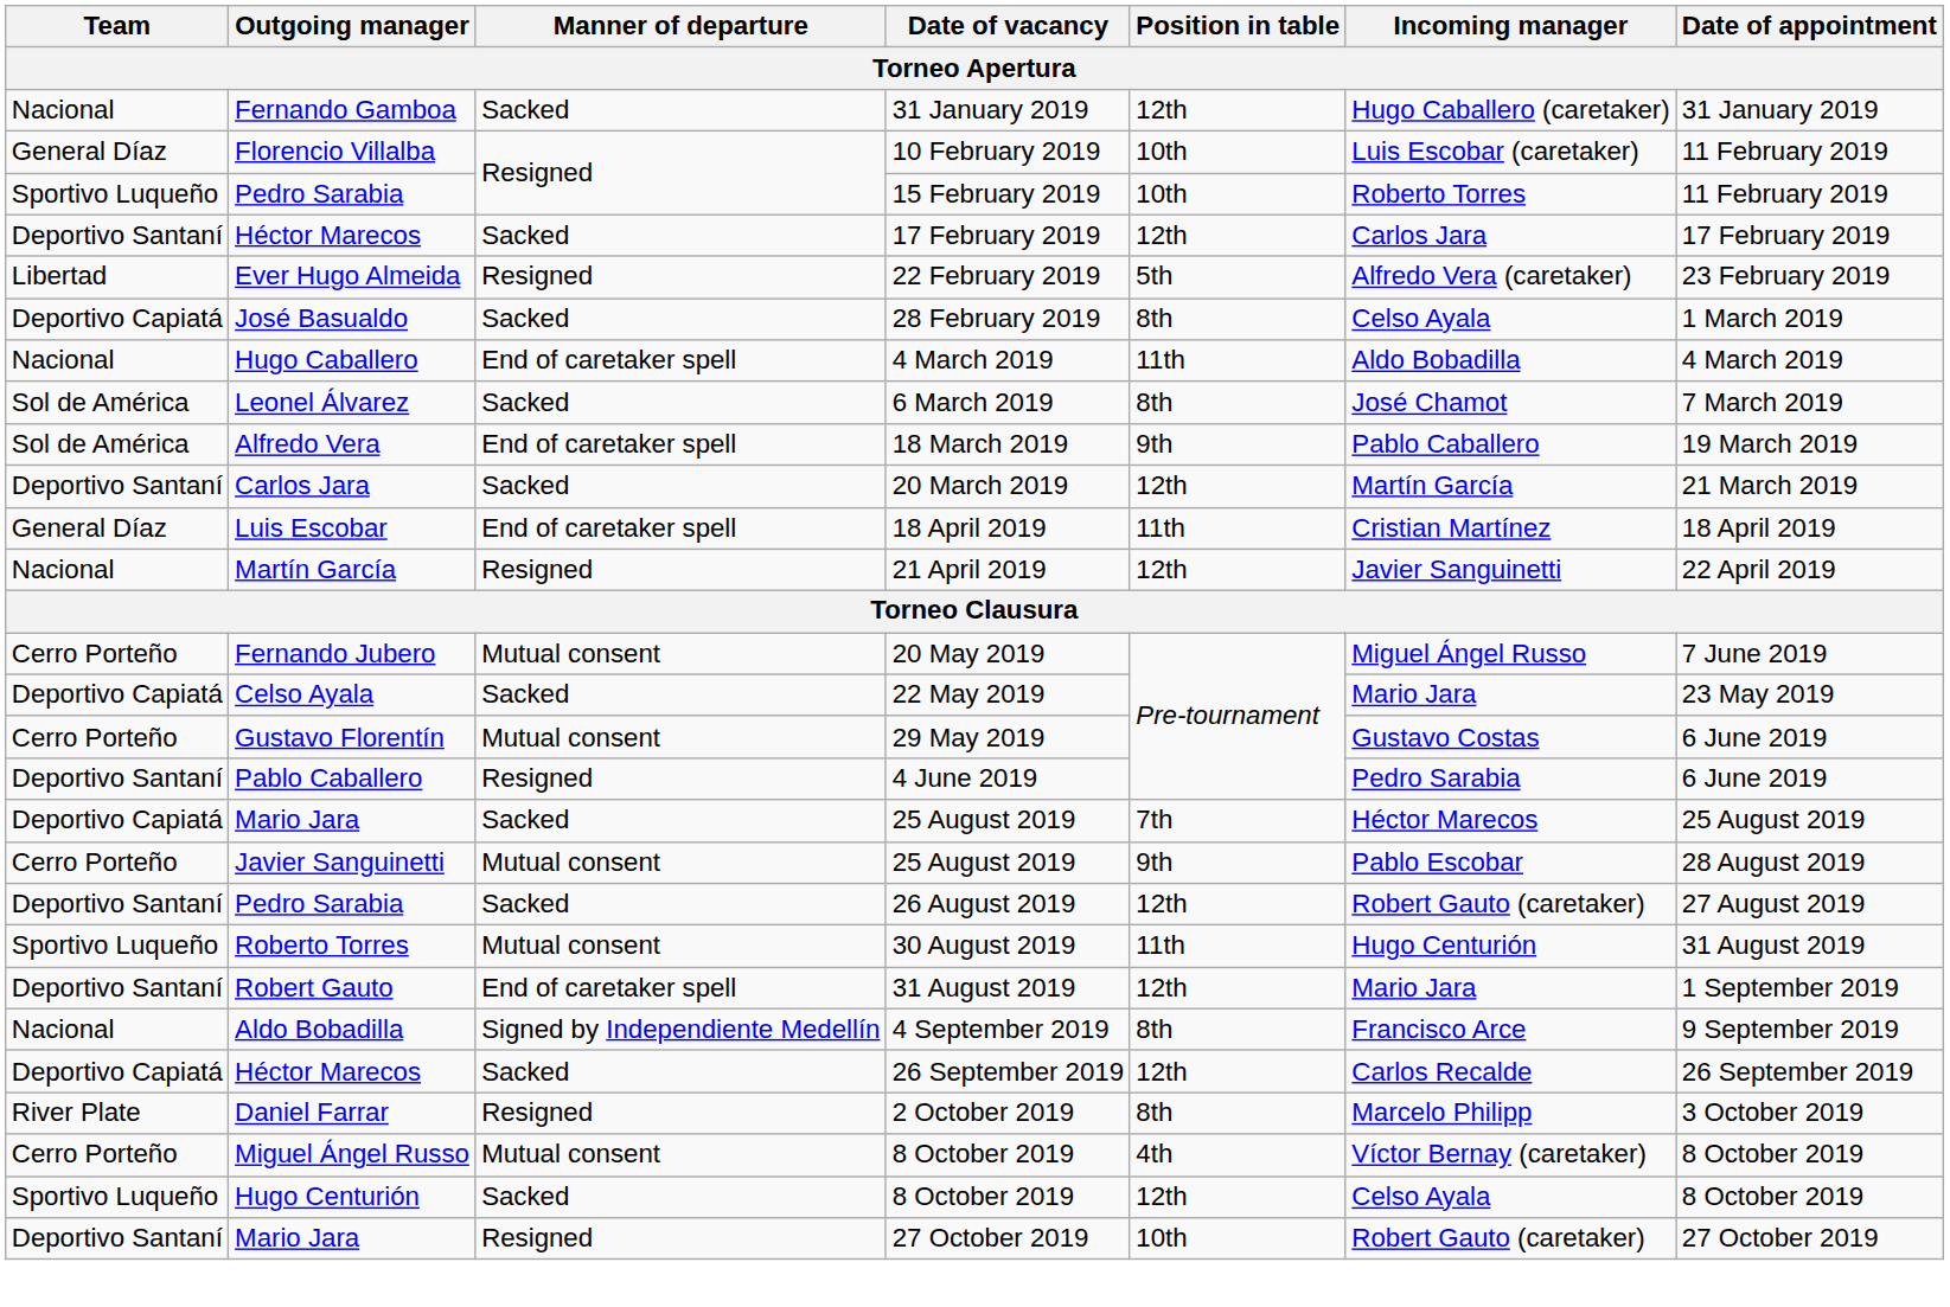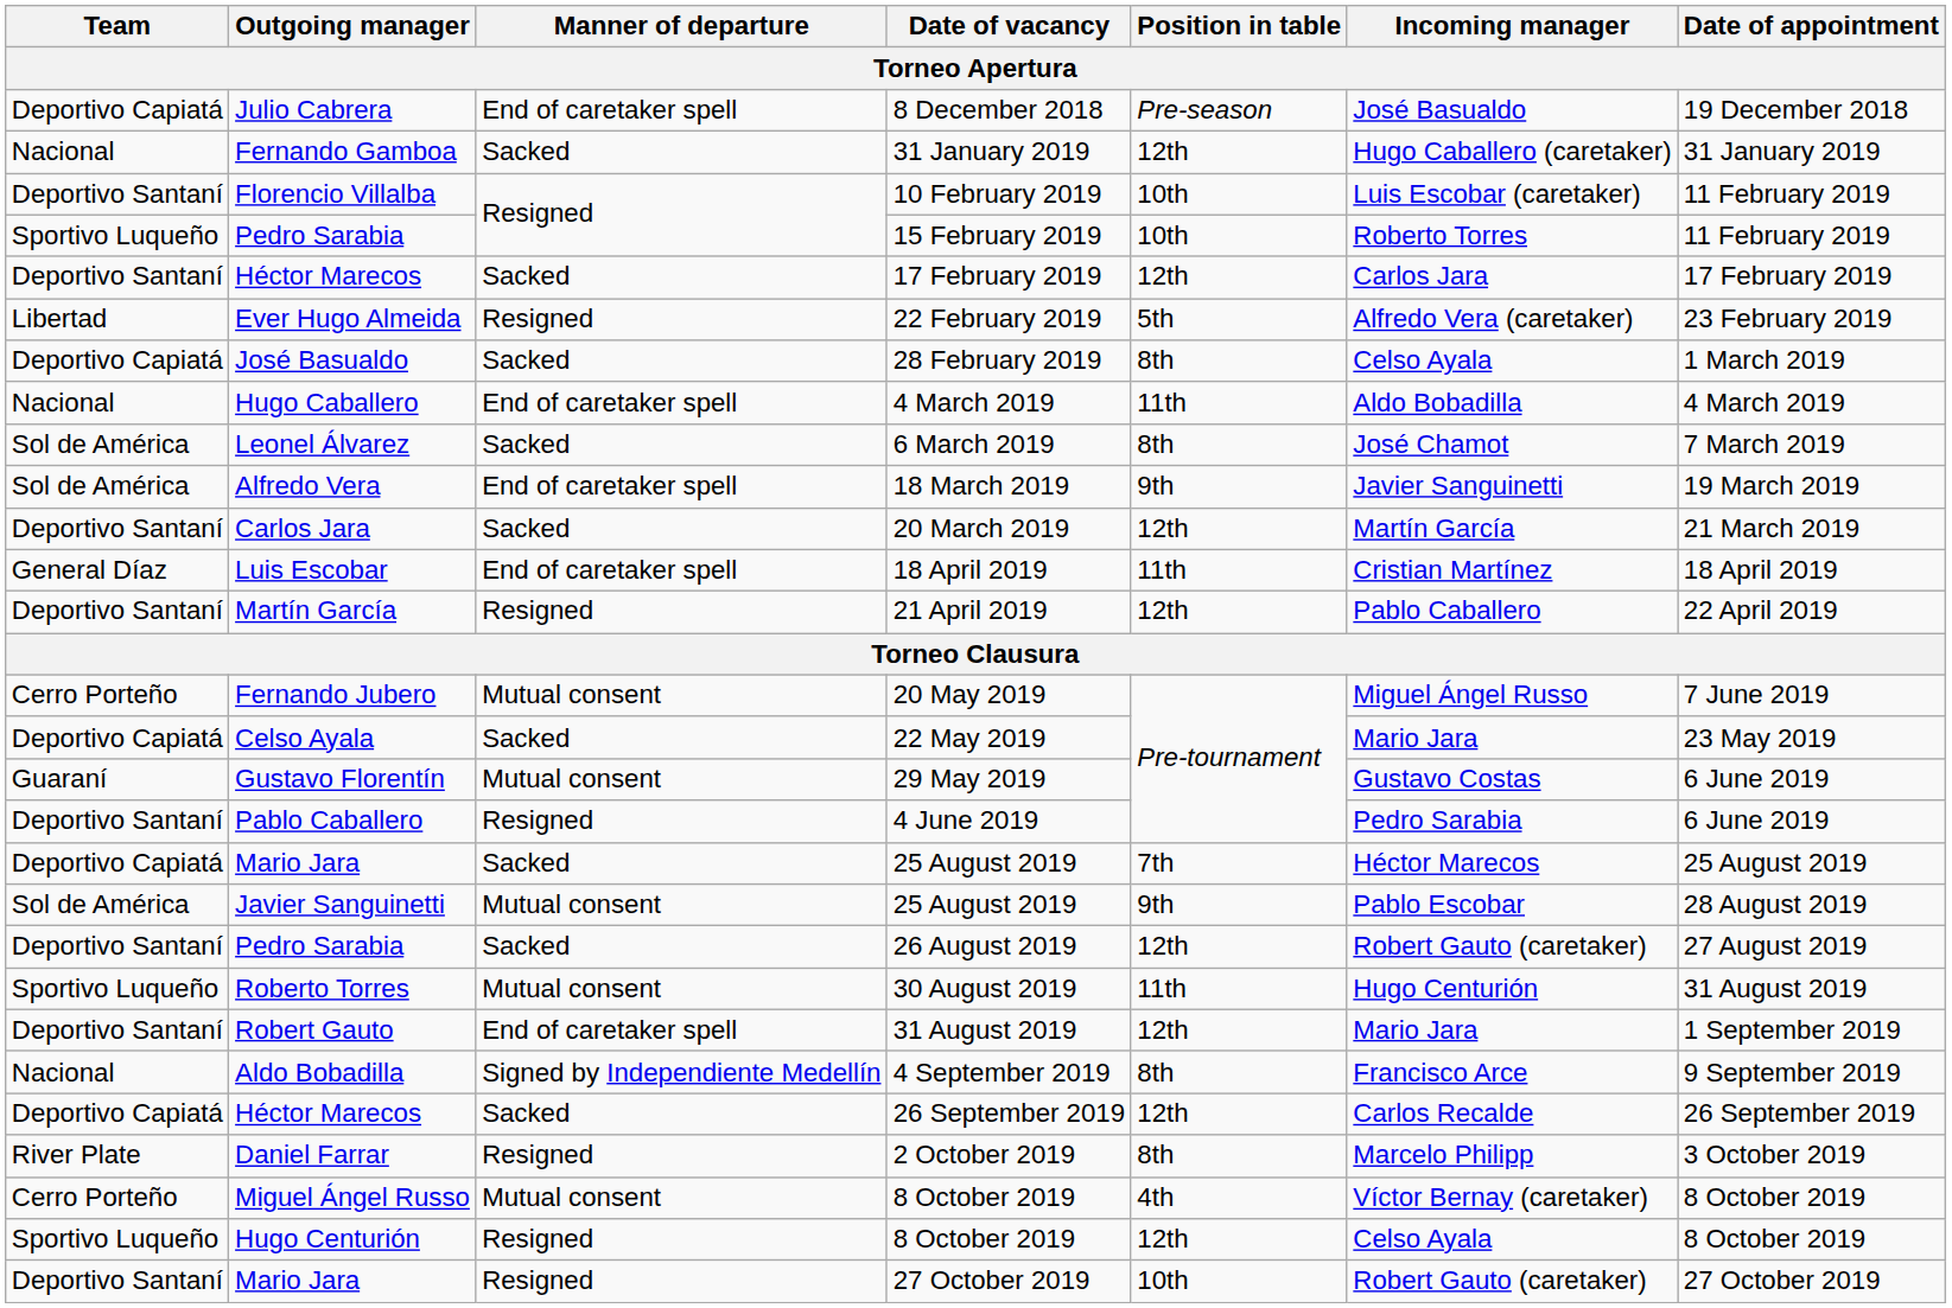+ row: Deportivo Capiatá | Julio Cabrera | End of caretaker spell | 8 December 2018 | Pre-season | José Basualdo | 19 December 2018
10 February 2019 | Team: General Díaz -> Deportivo Santaní
18 March 2019 | Incoming manager: Pablo Caballero -> Javier Sanguinetti
21 April 2019 | Team: Nacional -> Deportivo Santaní
21 April 2019 | Incoming manager: Javier Sanguinetti -> Pablo Caballero
29 May 2019 | Team: Cerro Porteño -> Guaraní
Javier Sanguinetti / 25 August 2019 | Team: Cerro Porteño -> Sol de América
Hugo Centurión / 8 October 2019 | Manner of departure: Sacked -> Resigned
